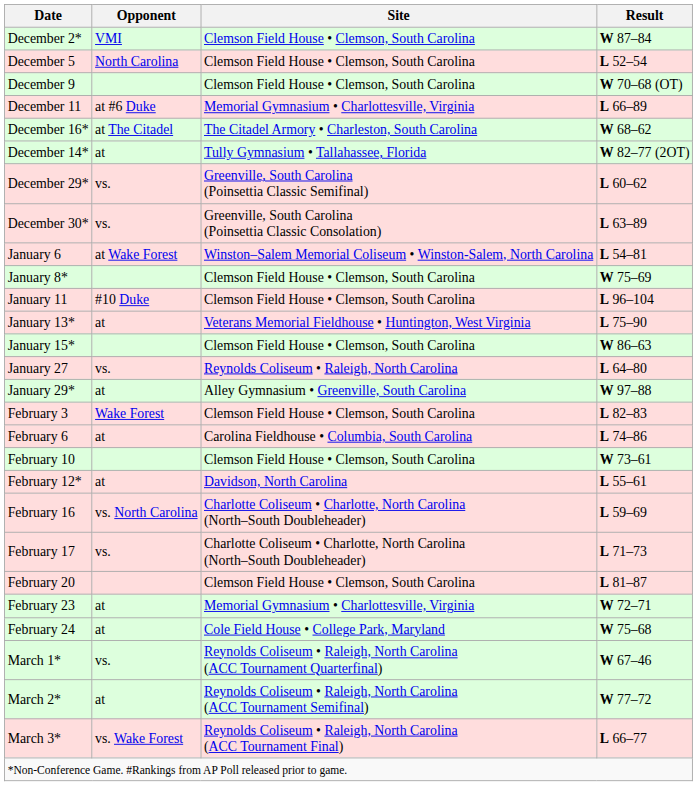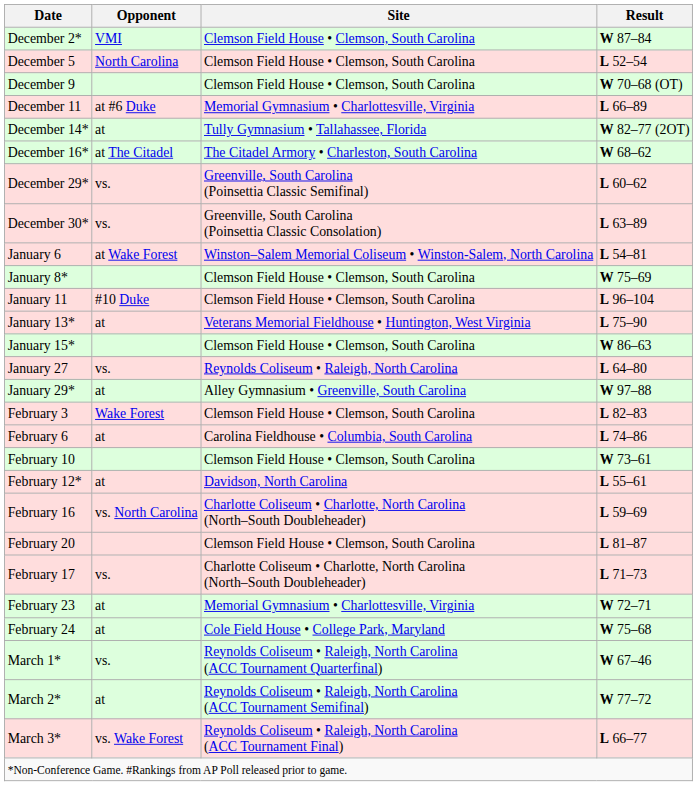rows swapped: December 14* <-> December 16*
rows swapped: February 17 <-> February 20
